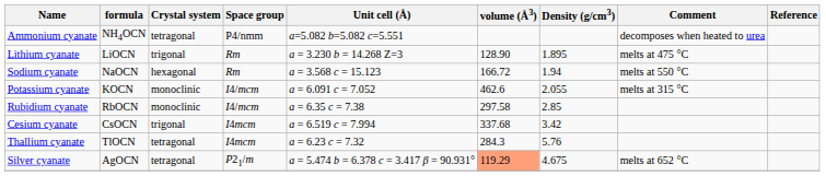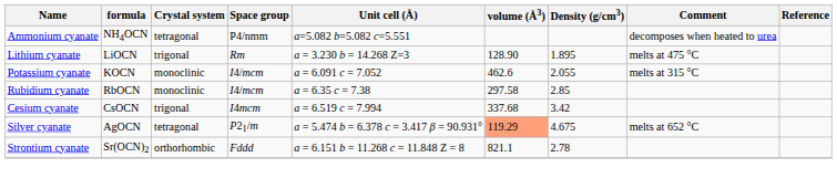- row: Sodium cyanate | NaOCN | hexagonal | Rm | a = 3.568 c = 15.123 | 166.72 | 1.94 | melts at 550 °C
- row: Thallium cyanate | TlOCN | tetragonal | I4mcm | a = 6.23 c = 7.32 | 284.3 | 5.76
+ row: Strontium cyanate | Sr(OCN)2 | orthorhombic | Fddd | a = 6.151 b = 11.268 c = 11.848 Z = 8 | 821.1 | 2.78
